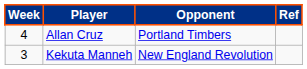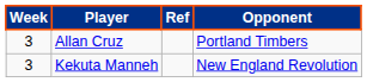columns swapped: Opponent <-> Ref
Allan Cruz | Week: 4 -> 3
